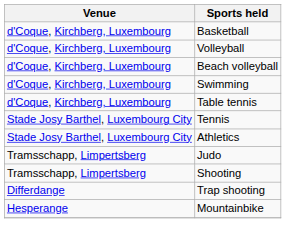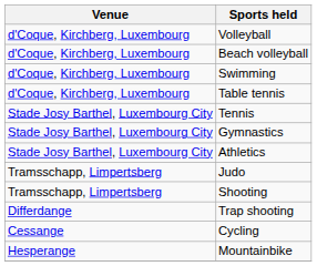- row: d'Coque, Kirchberg, Luxembourg | Basketball
+ row: Stade Josy Barthel, Luxembourg City | Gymnastics
+ row: Cessange | Cycling
